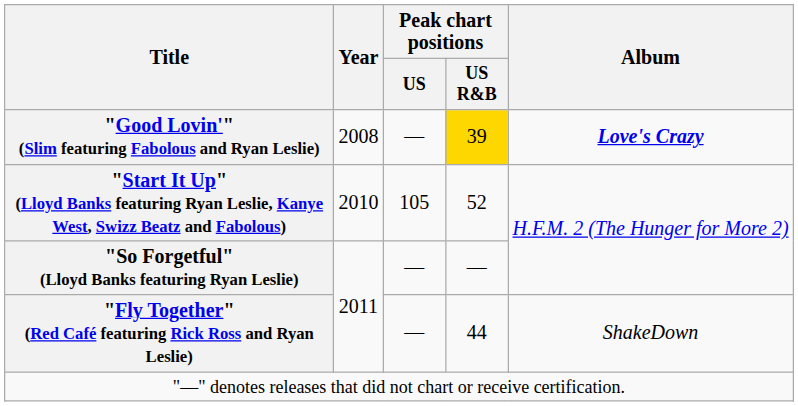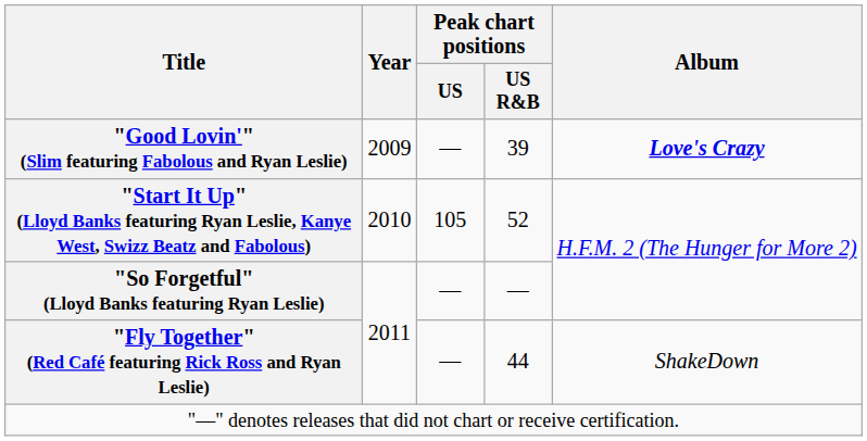"Good Lovin'" (Slim featuring Fabolous and Ryan Leslie) | Year: 2008 -> 2009
"Good Lovin'" (Slim featuring Fabolous and Ryan Leslie) | Peak chart positions / US R&B: gold background -> no background
